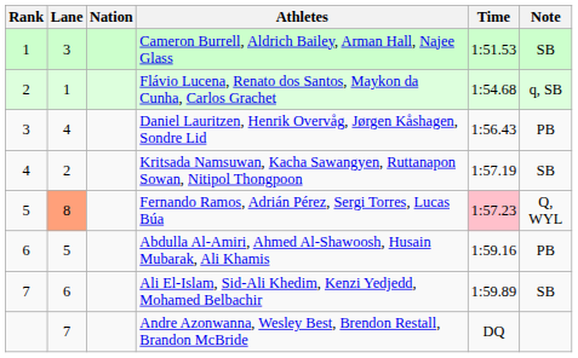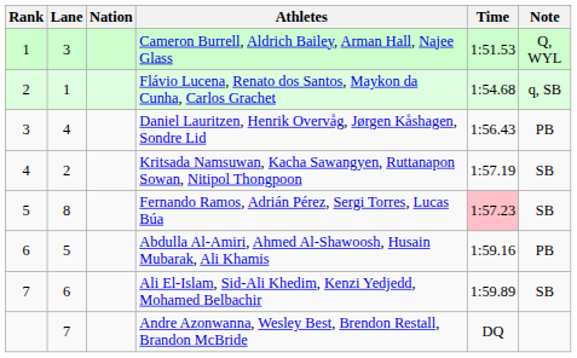Cameron Burrell, Aldrich Bailey, Arman Hall, Najee Glass | Note: SB -> Q, WYL
Fernando Ramos, Adrián Pérez, Sergi Torres, Lucas Búa | Lane: lightsalmon background -> no background
Fernando Ramos, Adrián Pérez, Sergi Torres, Lucas Búa | Note: Q, WYL -> SB
